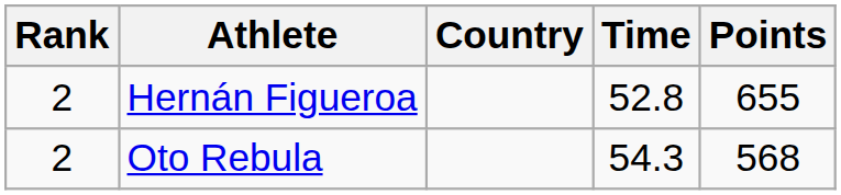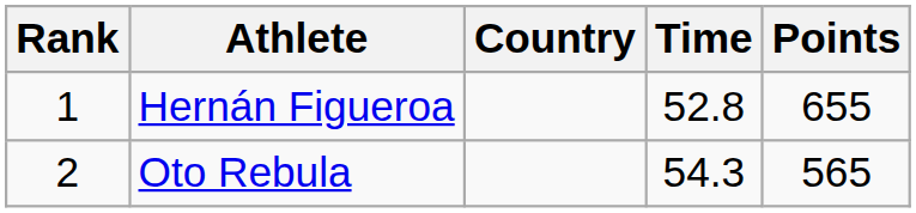Hernán Figueroa | Rank: 2 -> 1
Oto Rebula | Points: 568 -> 565
